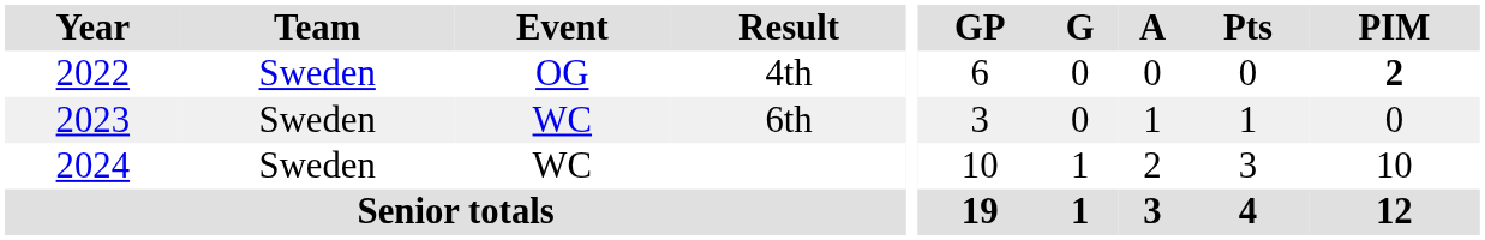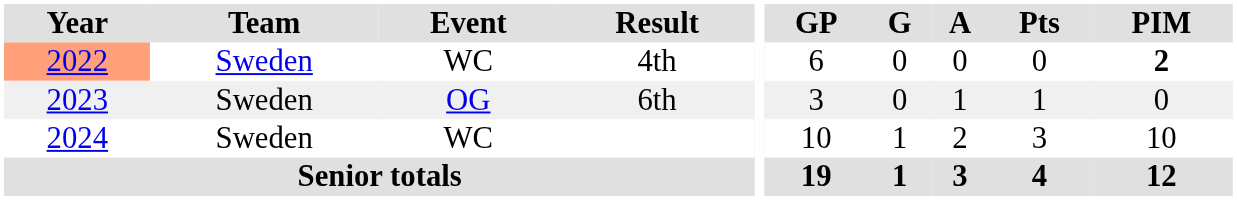4th | Year: no background -> lightsalmon background
4th | Event: OG -> WC
6th | Event: WC -> OG
